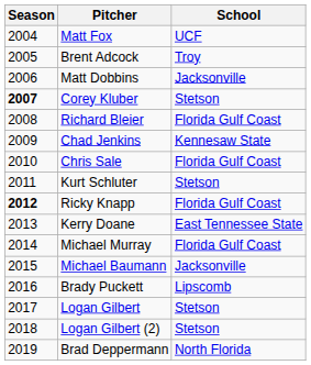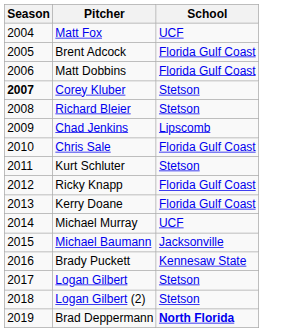Brent Adcock | School: Troy -> Florida Gulf Coast
Matt Dobbins | School: Jacksonville -> Florida Gulf Coast
Richard Bleier | School: Florida Gulf Coast -> Stetson
Chad Jenkins | School: Kennesaw State -> Lipscomb
Ricky Knapp | Season: bold -> normal
Kerry Doane | School: East Tennessee State -> Florida Gulf Coast
Michael Murray | School: Florida Gulf Coast -> UCF
Brady Puckett | School: Lipscomb -> Kennesaw State
Brad Deppermann | School: normal -> bold
